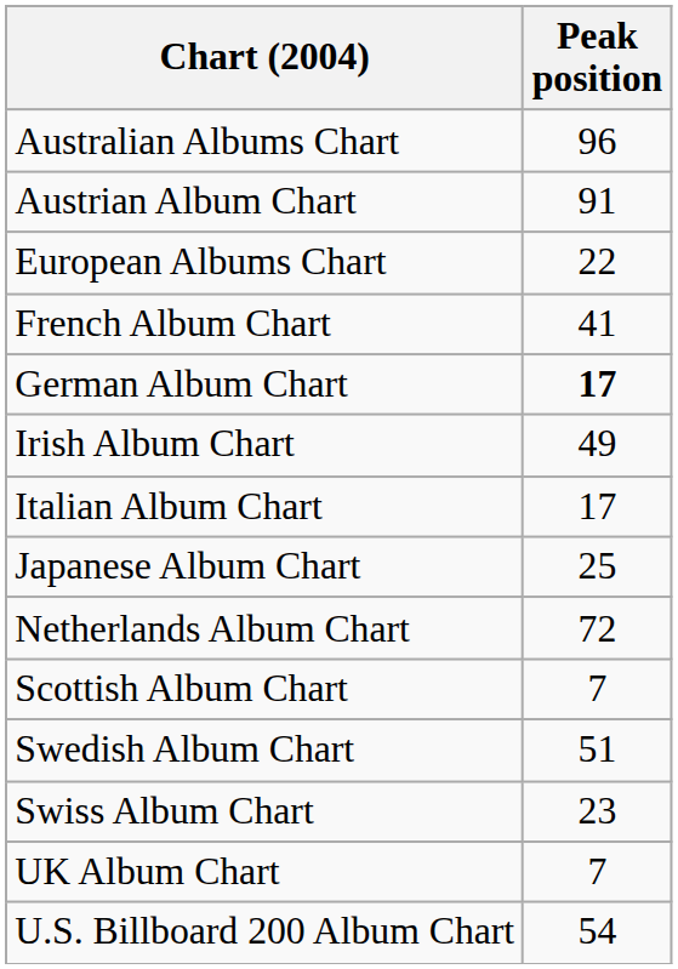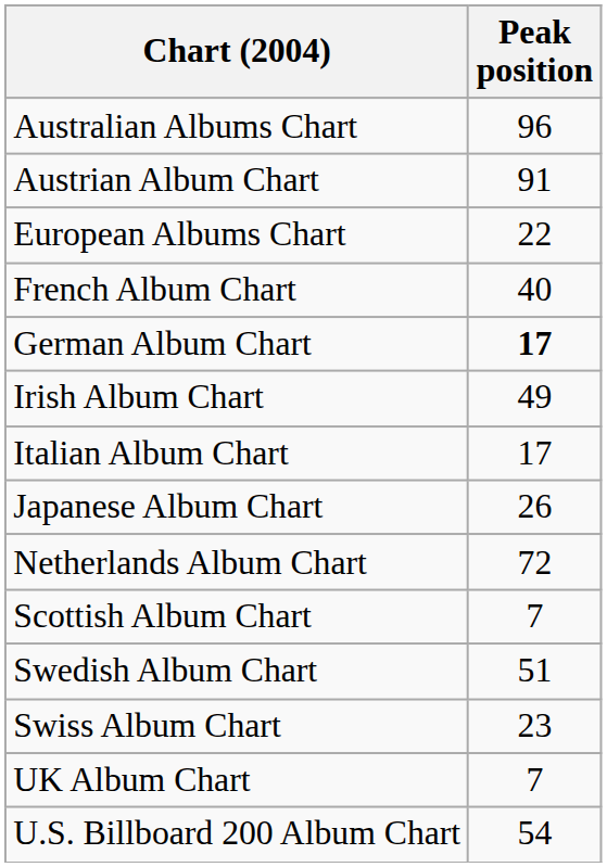French Album Chart | Peak position: 41 -> 40
Japanese Album Chart | Peak position: 25 -> 26
